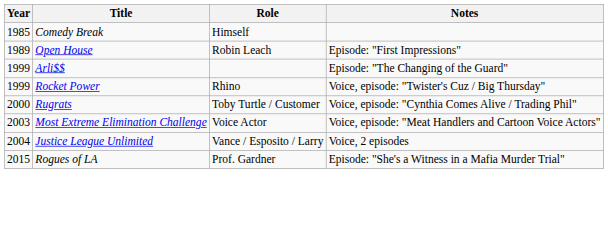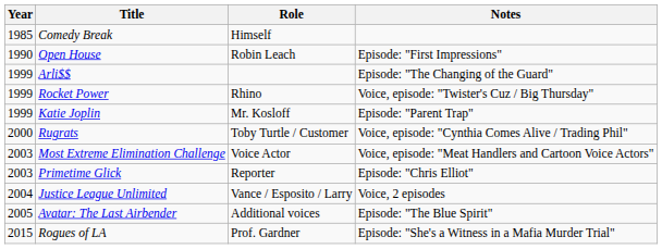Open House | Year: 1989 -> 1990
+ row: 1999 | Katie Joplin | Mr. Kosloff | Episode: "Parent Trap"
+ row: 2003 | Primetime Glick | Reporter | Episode: "Chris Elliot"
+ row: 2005 | Avatar: The Last Airbender | Additional voices | Episode: "The Blue Spirit"
